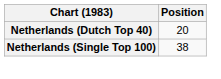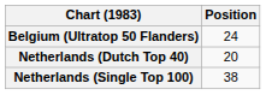+ row: Belgium (Ultratop 50 Flanders) | 24
